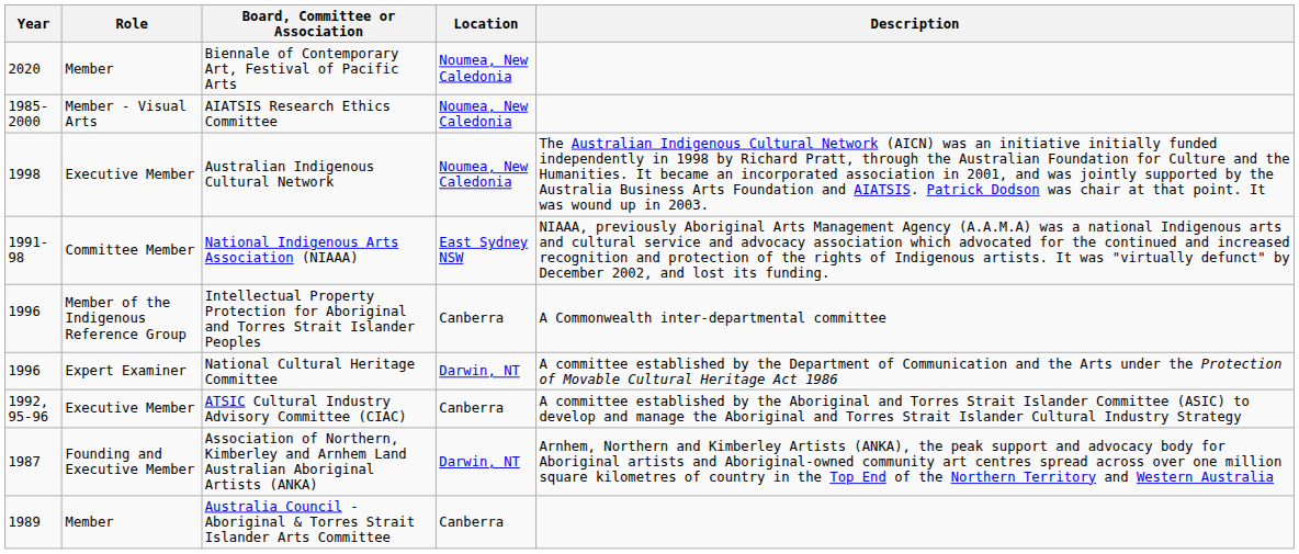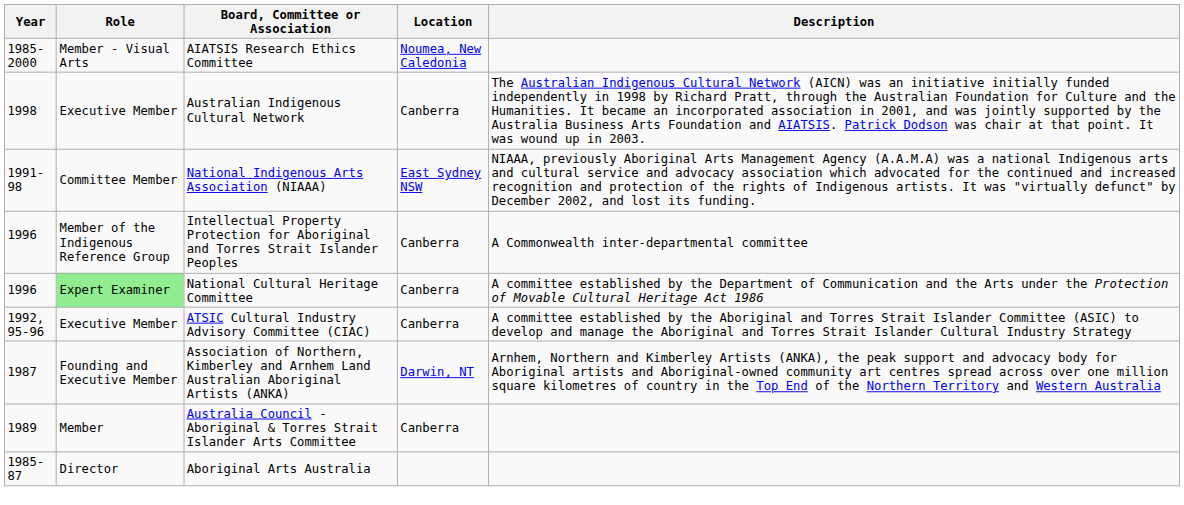- row: 2020 | Member | Biennale of Contemporary Art, Festival of Pacific Arts | Noumea, New Caledonia
Australian Indigenous Cultural Network | Location: Noumea, New Caledonia -> Canberra
National Cultural Heritage Committee | Role: no background -> lightgreen background
National Cultural Heritage Committee | Location: Darwin, NT -> Canberra
+ row: 1985-87 | Director | Aboriginal Arts Australia
